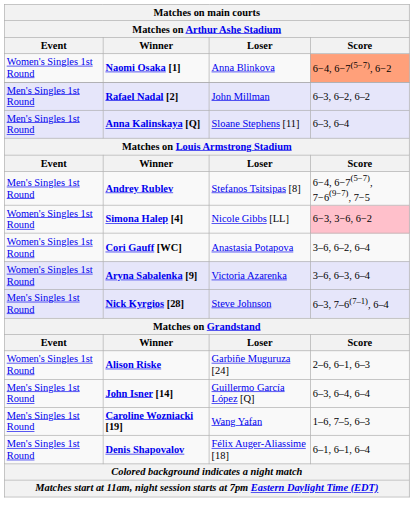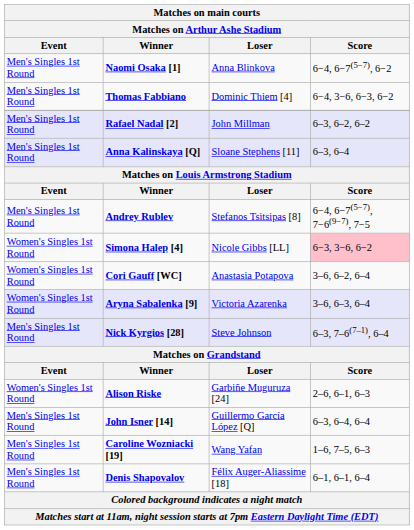Naomi Osaka [1] | Event: Women's Singles 1st Round -> Men's Singles 1st Round
Naomi Osaka [1] | Score: lightsalmon background -> no background
+ row: Men's Singles 1st Round | Thomas Fabbiano | Dominic Thiem [4] | 6−4, 3−6, 6−3, 6−2
